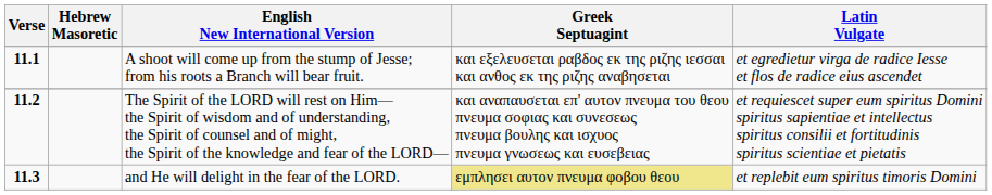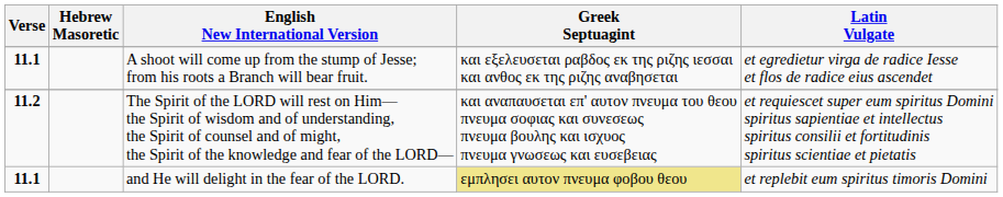and He will delight in the fear of the LORD. | Verse: 11.3 -> 11.1
